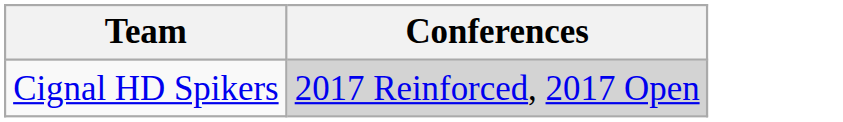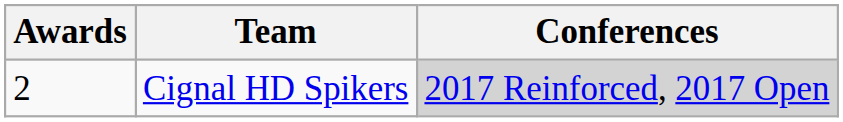+ column: Awards | 2
